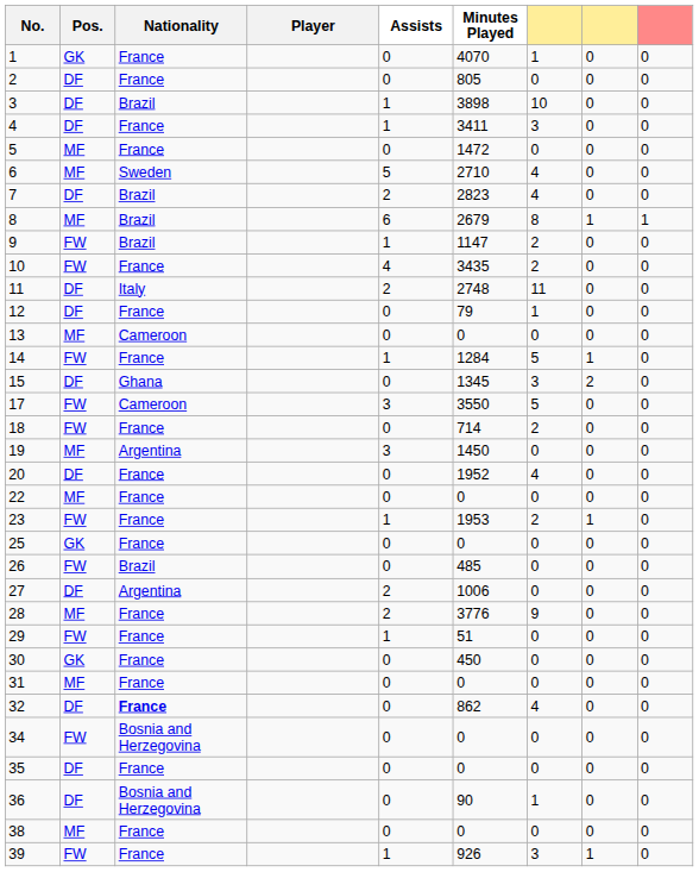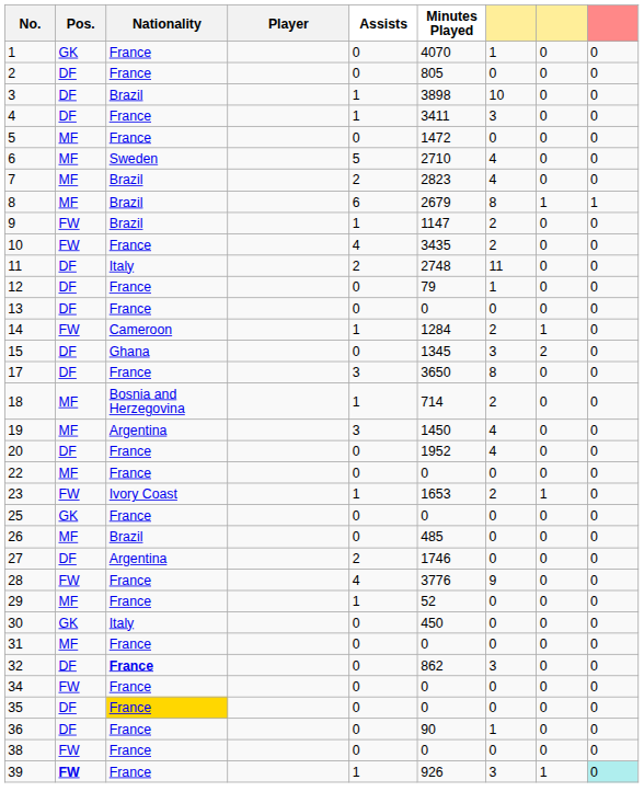7 | Pos.: DF -> MF
13 | Pos.: MF -> DF
13 | Nationality: Cameroon -> France
14 | Nationality: France -> Cameroon
14 | column 7: 5 -> 2
17 | Pos.: FW -> DF
17 | Nationality: Cameroon -> France
17 | Minutes Played: 3550 -> 3650
17 | column 7: 5 -> 8
18 | Pos.: FW -> MF
18 | Nationality: France -> Bosnia and Herzegovina
18 | Assists: 0 -> 1
19 | column 7: 0 -> 4
23 | Nationality: France -> Ivory Coast
23 | Minutes Played: 1953 -> 1653
26 | Pos.: FW -> MF
27 | Minutes Played: 1006 -> 1746
28 | Pos.: MF -> FW
28 | Assists: 2 -> 4
29 | Pos.: FW -> MF
29 | Minutes Played: 51 -> 52
30 | Nationality: France -> Italy
32 | column 7: 4 -> 3
34 | Nationality: Bosnia and Herzegovina -> France
35 | Nationality: no background -> gold background
36 | Nationality: Bosnia and Herzegovina -> France
38 | Pos.: MF -> FW
39 | Pos.: normal -> bold
39 | column 9: no background -> paleturquoise background
